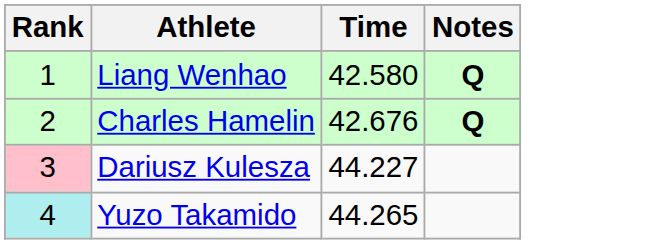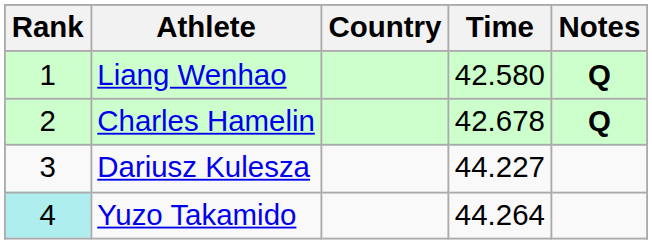+ column: Country
Charles Hamelin | Time: 42.676 -> 42.678
Dariusz Kulesza | Rank: pink background -> no background
Yuzo Takamido | Time: 44.265 -> 44.264
